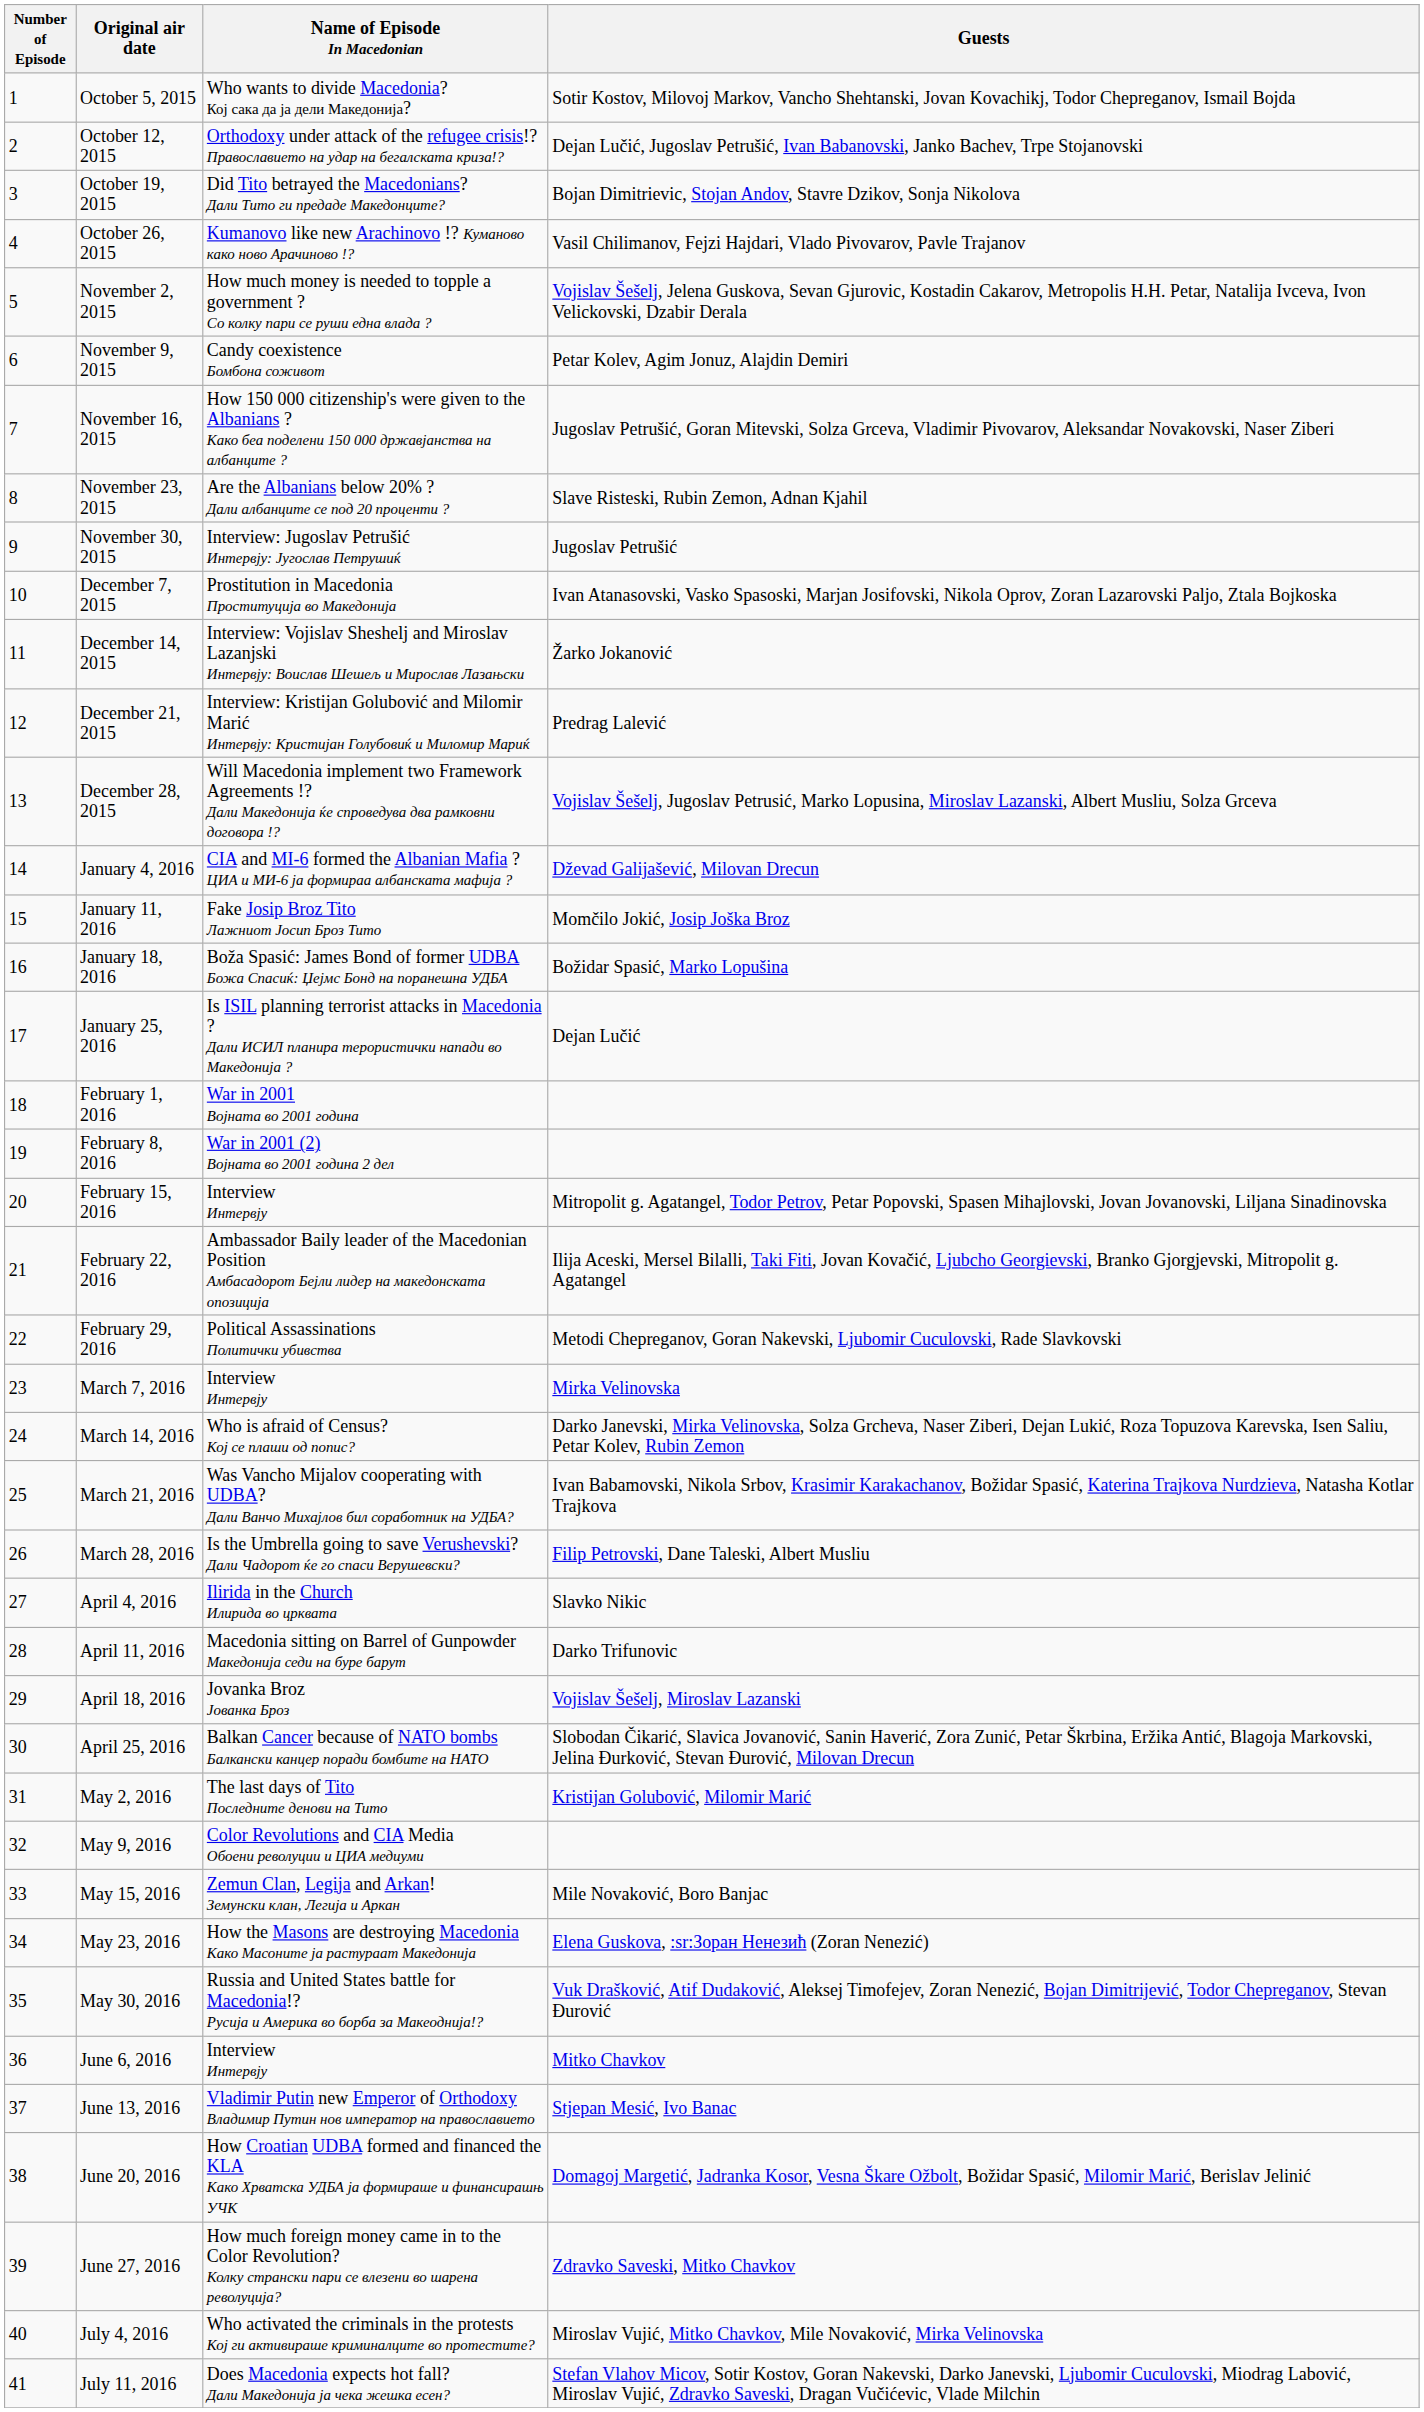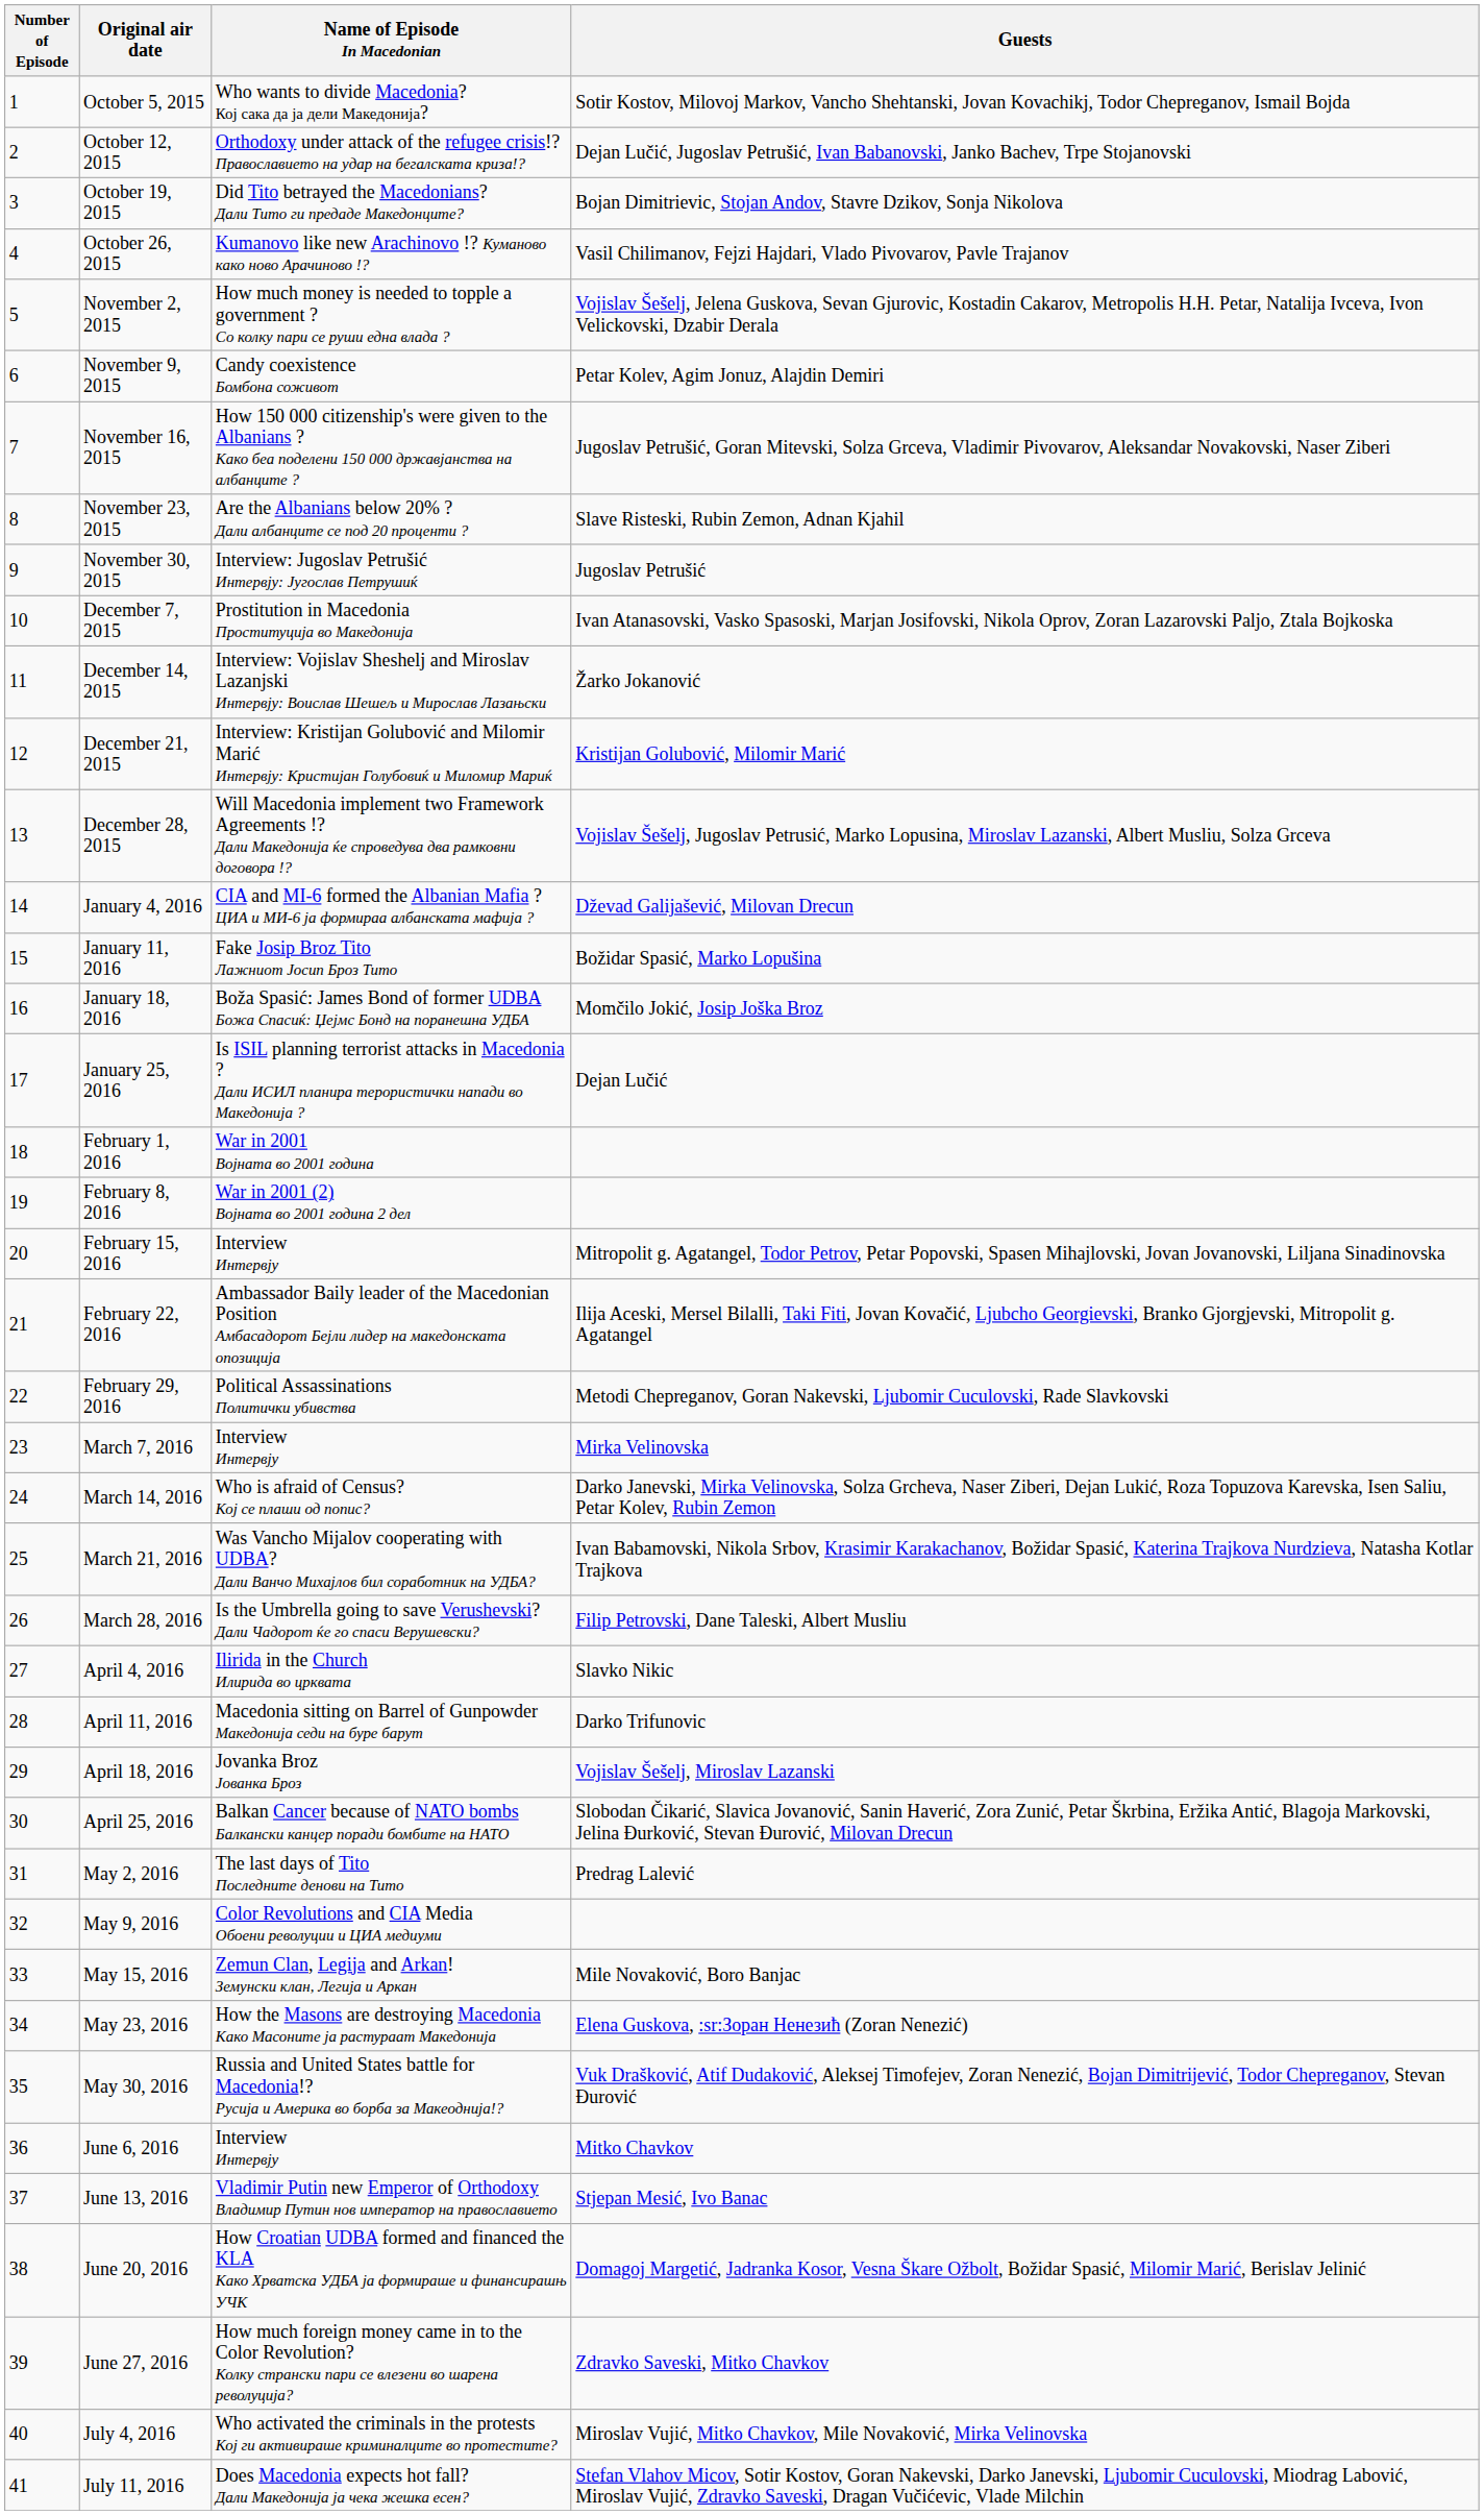December 21, 2015 | Guests: Predrag Lalević -> Kristijan Golubović, Milomir Marić
January 11, 2016 | Guests: Momčilo Jokić, Josip Joška Broz -> Božidar Spasić, Marko Lopušina
January 18, 2016 | Guests: Božidar Spasić, Marko Lopušina -> Momčilo Jokić, Josip Joška Broz
May 2, 2016 | Guests: Kristijan Golubović, Milomir Marić -> Predrag Lalević
